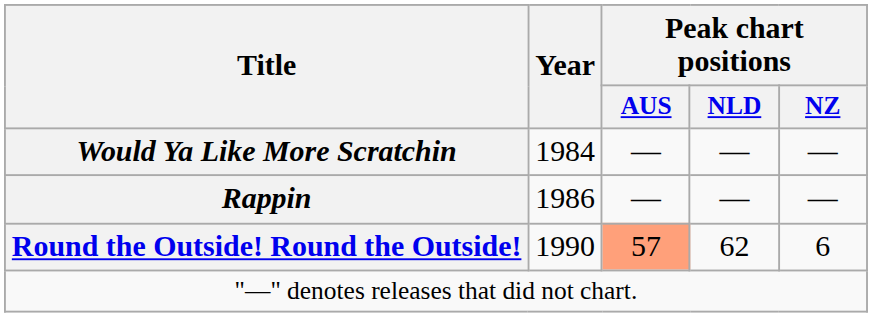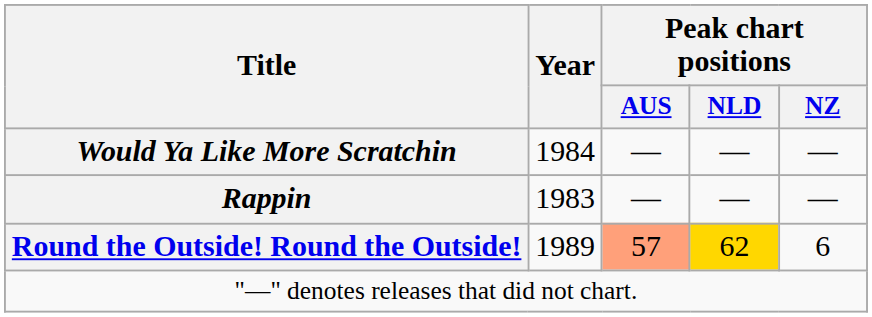Rappin | Year: 1986 -> 1983
Round the Outside! Round the Outside! | Year: 1990 -> 1989
Round the Outside! Round the Outside! | Peak chart positions / NLD: no background -> gold background
